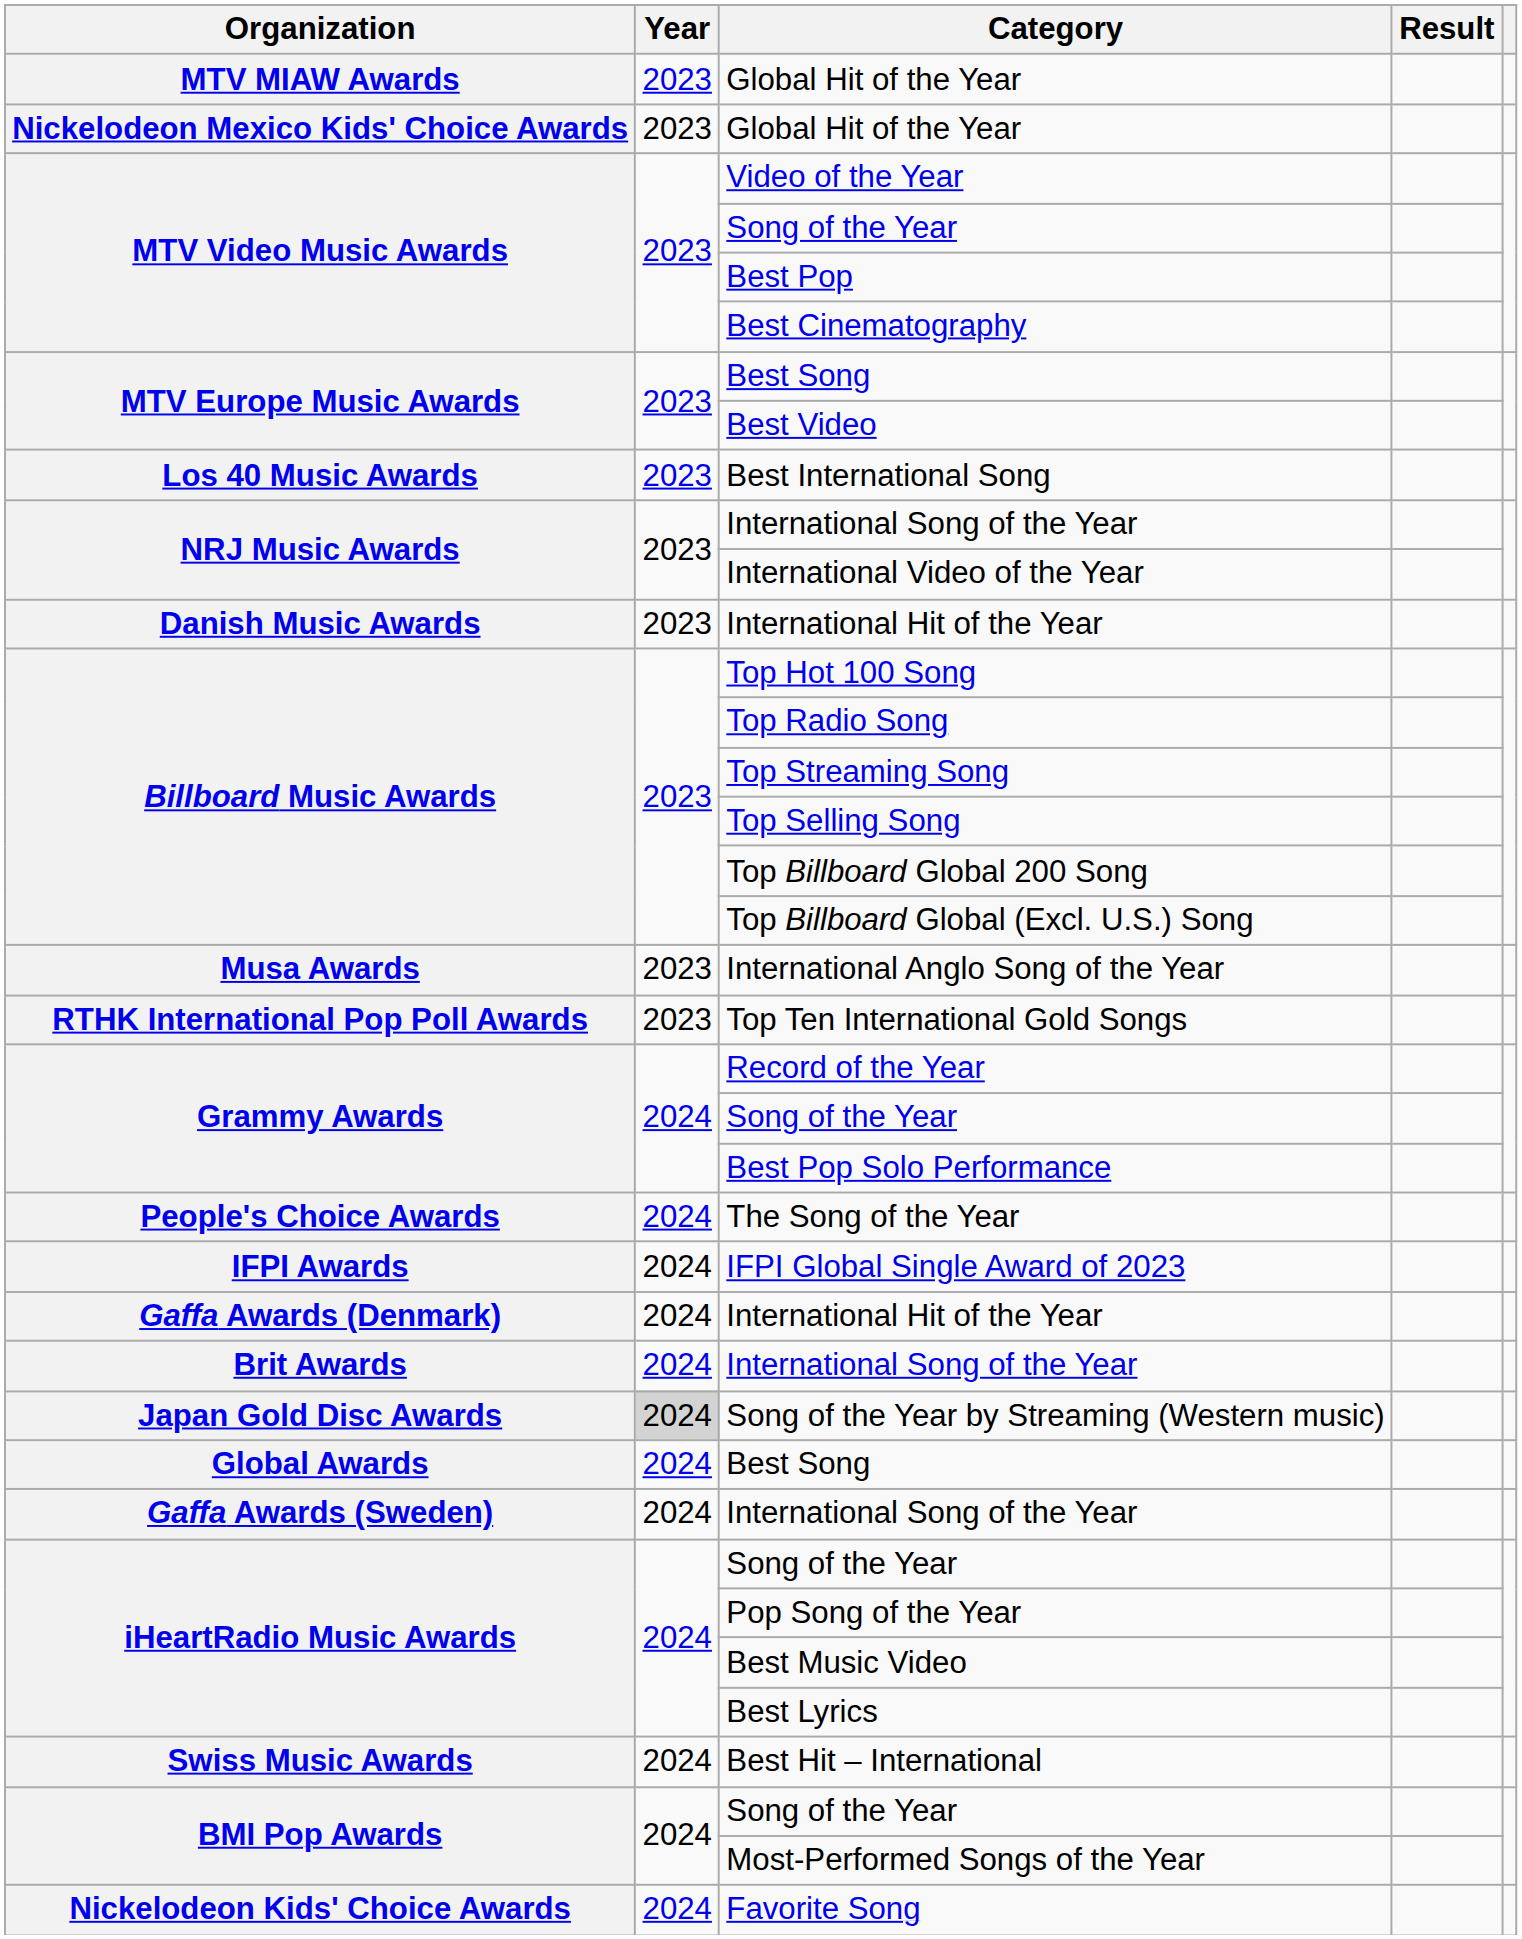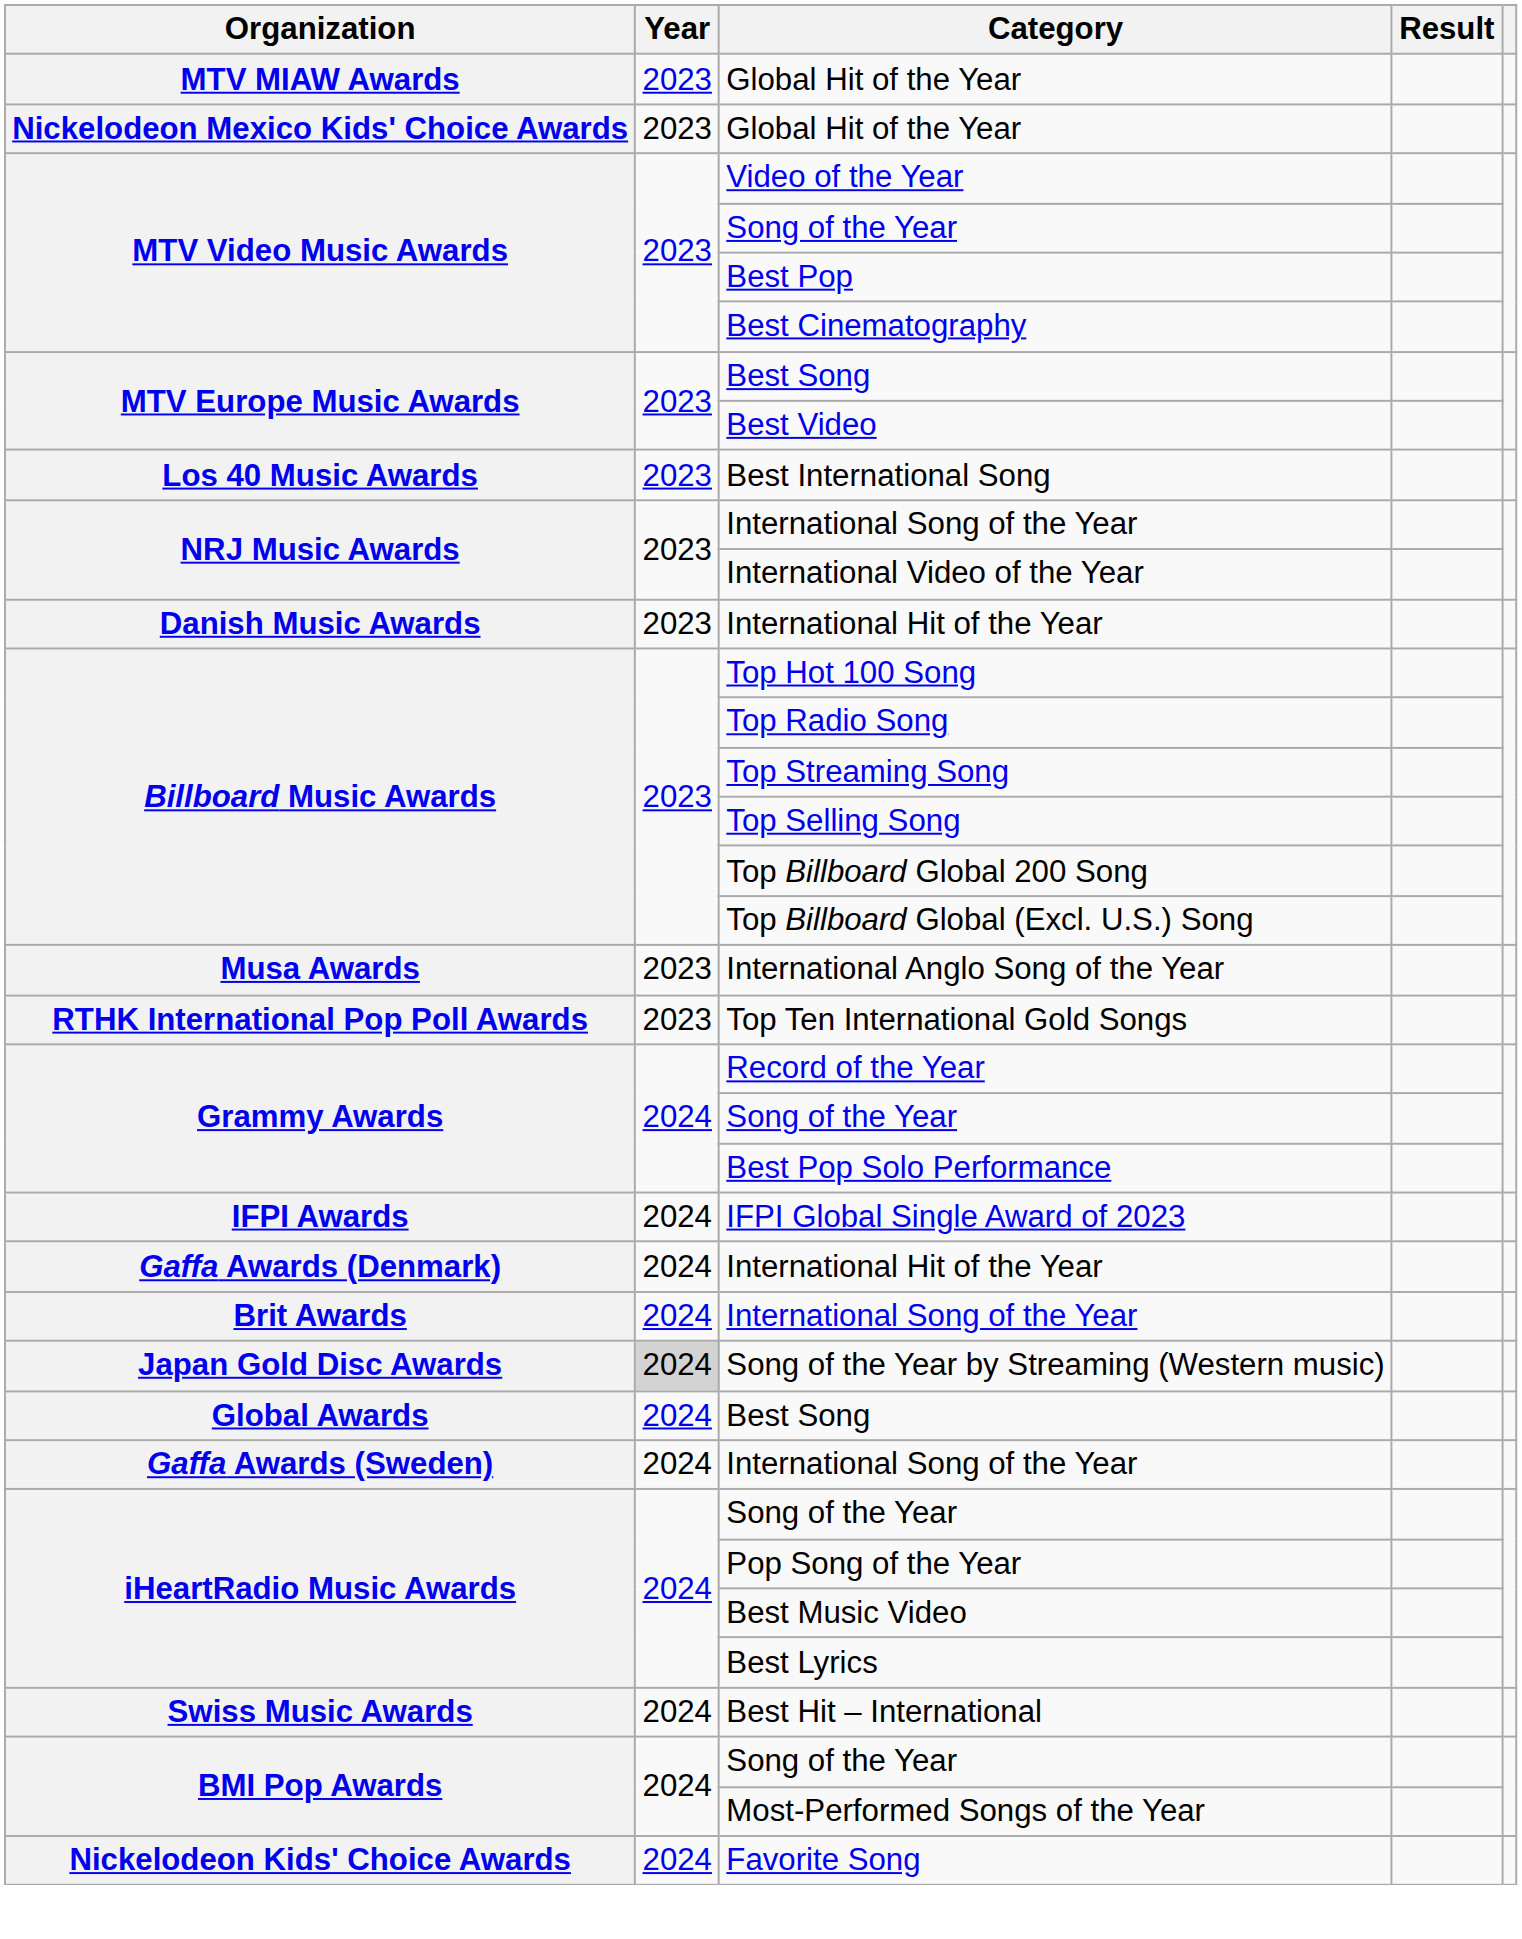- row: People's Choice Awards | 2024 | The Song of the Year
